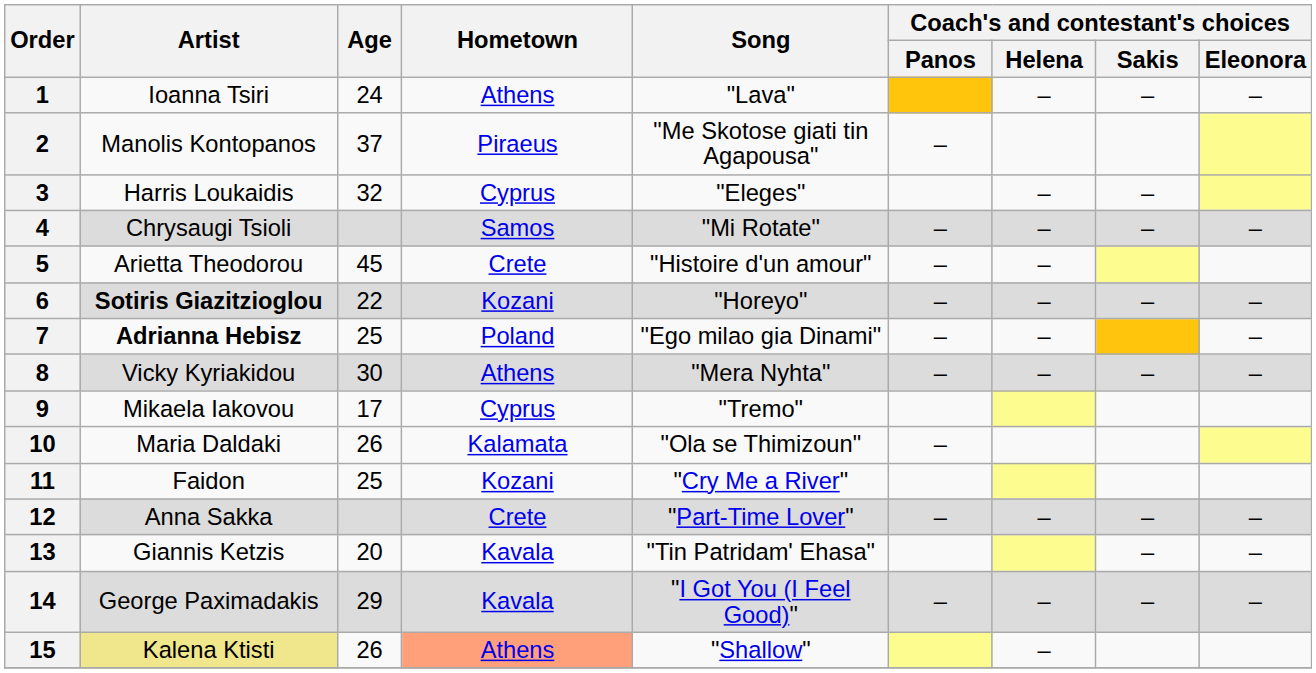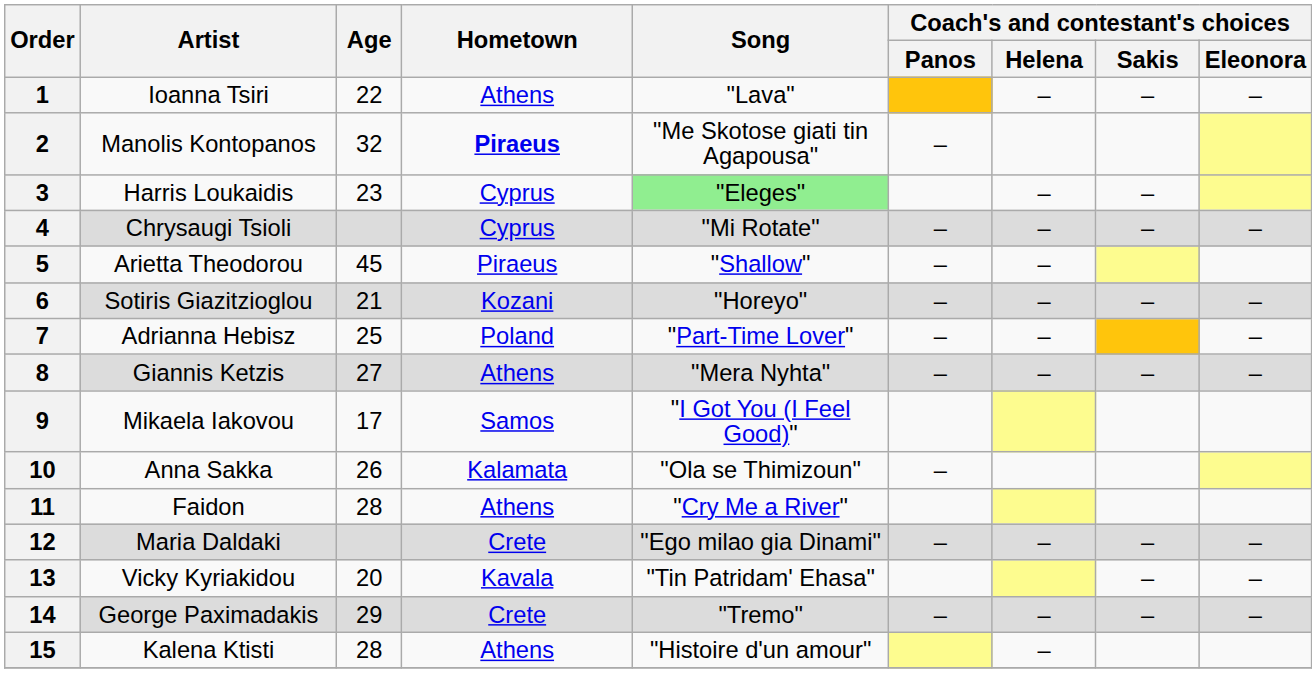1 | Age: 24 -> 22
2 | Age: 37 -> 32
2 | Hometown: normal -> bold
3 | Age: 32 -> 23
3 | Song: no background -> lightgreen background
4 | Hometown: Samos -> Cyprus
5 | Hometown: Crete -> Piraeus
5 | Song: "Histoire d'un amour" -> "Shallow"
6 | Artist: bold -> normal
6 | Age: 22 -> 21
7 | Artist: bold -> normal
7 | Song: "Ego milao gia Dinami" -> "Part-Time Lover"
8 | Artist: Vicky Kyriakidou -> Giannis Ketzis
8 | Age: 30 -> 27
9 | Hometown: Cyprus -> Samos
9 | Song: "Tremo" -> "I Got You (I Feel Good)"
10 | Artist: Maria Daldaki -> Anna Sakka
11 | Age: 25 -> 28
11 | Hometown: Kozani -> Athens
12 | Artist: Anna Sakka -> Maria Daldaki
12 | Song: "Part-Time Lover" -> "Ego milao gia Dinami"
13 | Artist: Giannis Ketzis -> Vicky Kyriakidou
14 | Hometown: Kavala -> Crete
14 | Song: "I Got You (I Feel Good)" -> "Tremo"
15 | Artist: khaki background -> no background
15 | Age: 26 -> 28
15 | Hometown: lightsalmon background -> no background
15 | Song: "Shallow" -> "Histoire d'un amour"
